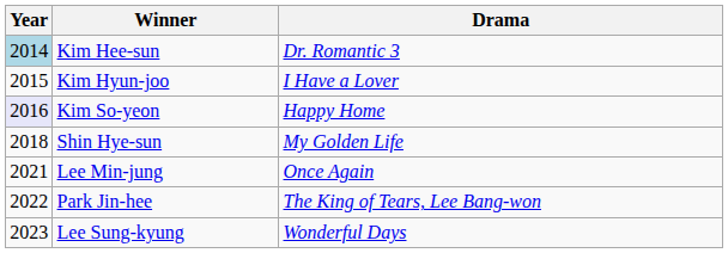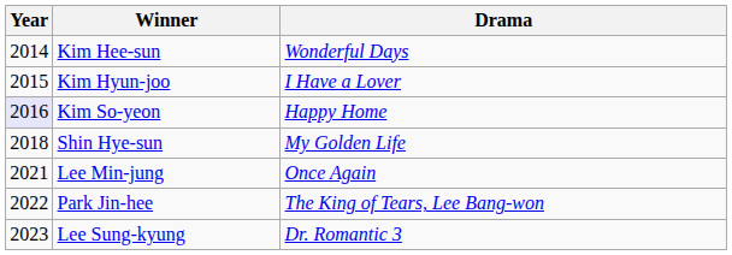Kim Hee-sun | Year: lightblue background -> no background
Kim Hee-sun | Drama: Dr. Romantic 3 -> Wonderful Days
Lee Sung-kyung | Drama: Wonderful Days -> Dr. Romantic 3
